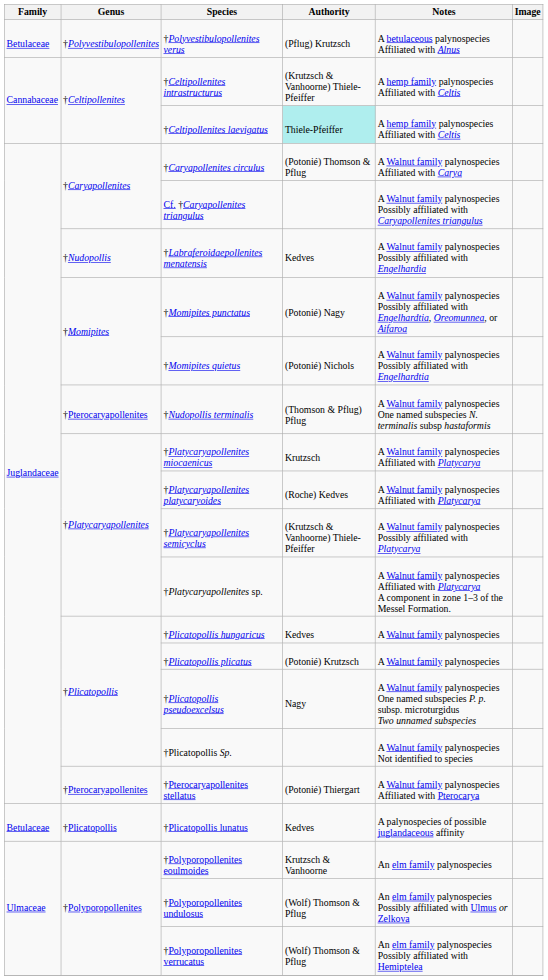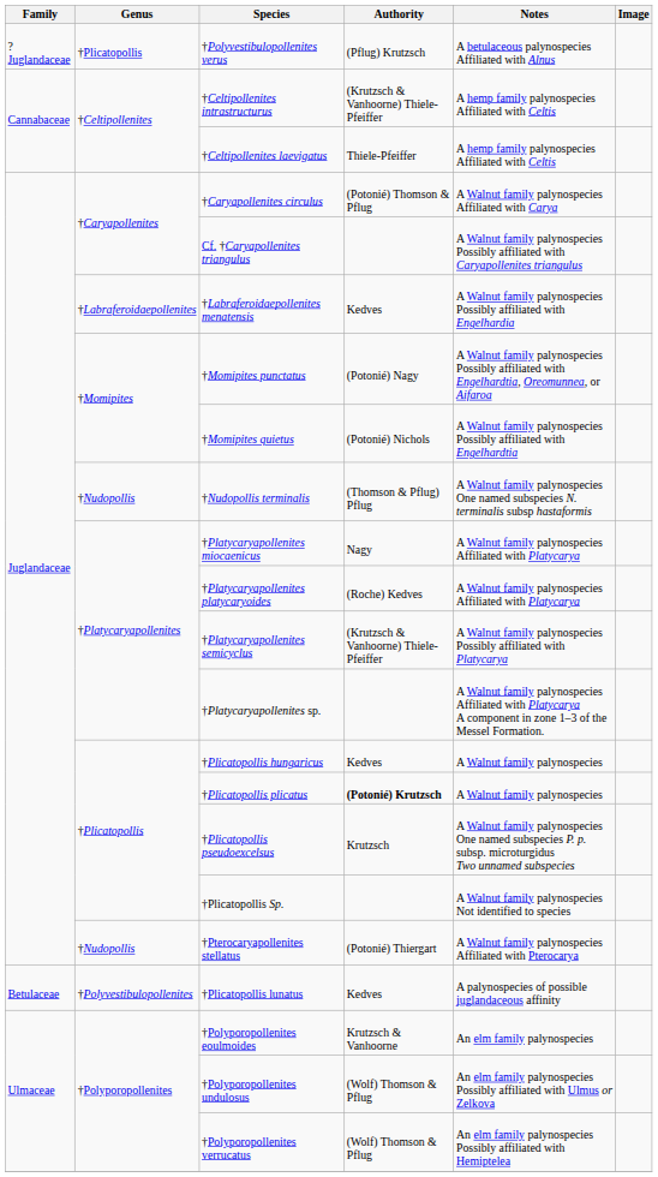†Polyvestibulopollenites verus | Family: Betulaceae -> ?Juglandaceae
†Polyvestibulopollenites verus | Genus: †Polyvestibulopollenites -> †Plicatopollis
†Celtipollenites laevigatus | Authority: paleturquoise background -> no background
†Labraferoidaepollenites menatensis | Genus: †Nudopollis -> †Labraferoidaepollenites
†Nudopollis terminalis | Genus: †Pterocaryapollenites -> †Nudopollis
†Platycaryapollenites miocaenicus | Authority: Krutzsch -> Nagy
†Plicatopollis plicatus | Authority: normal -> bold
†Plicatopollis pseudoexcelsus | Authority: Nagy -> Krutzsch
†Pterocaryapollenites stellatus | Genus: †Pterocaryapollenites -> †Nudopollis
†Plicatopollis lunatus | Genus: †Plicatopollis -> †Polyvestibulopollenites
